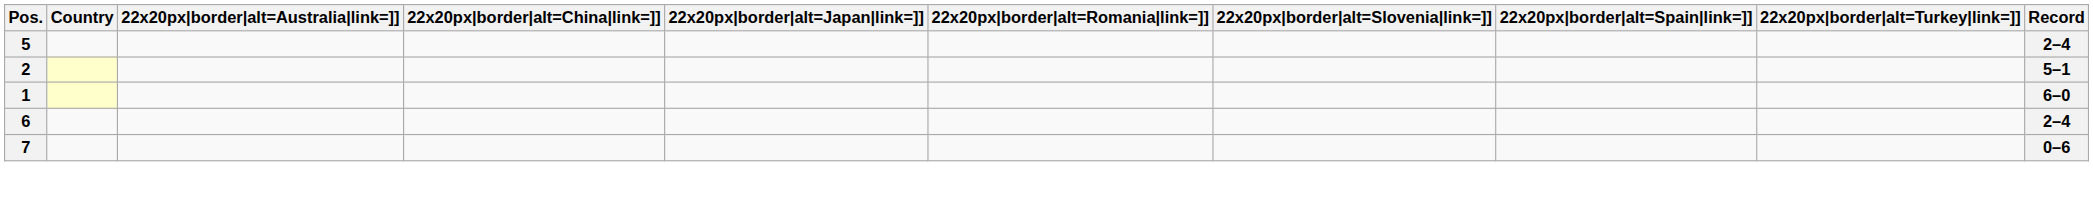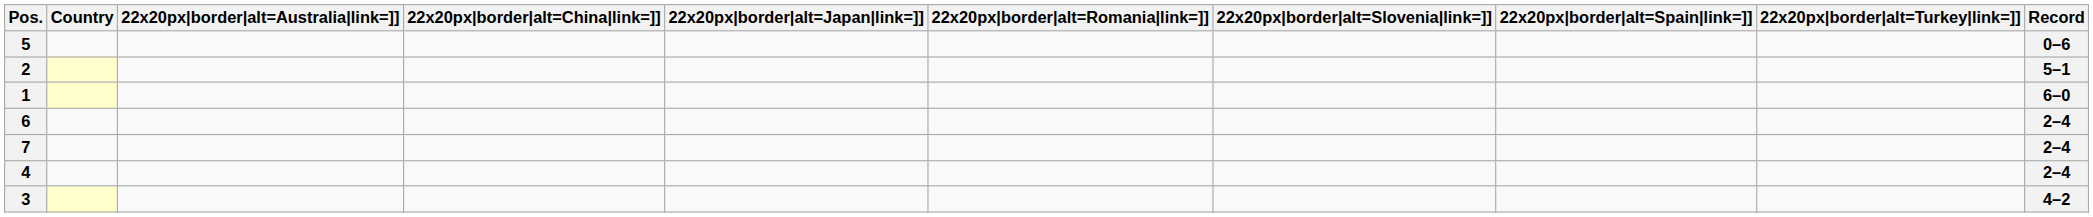5 | Record: 2–4 -> 0–6
7 | Record: 0–6 -> 2–4
+ row: 4 | 2–4
+ row: 3 | 4–2
